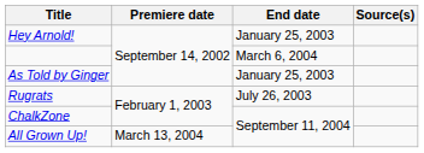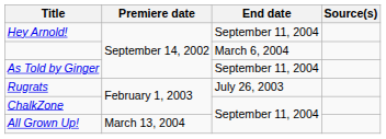Hey Arnold! | End date: January 25, 2003 -> September 11, 2004
As Told by Ginger | End date: January 25, 2003 -> September 11, 2004
